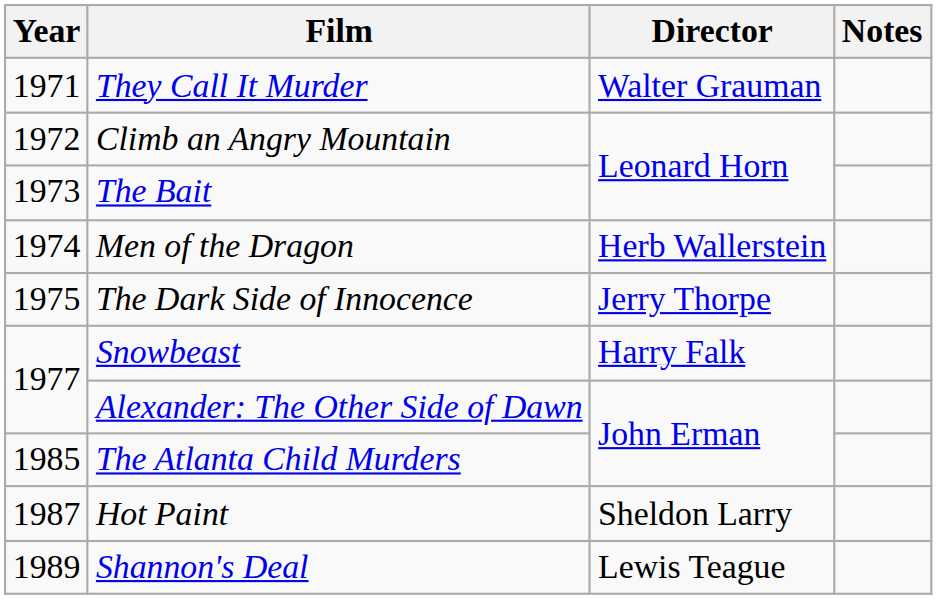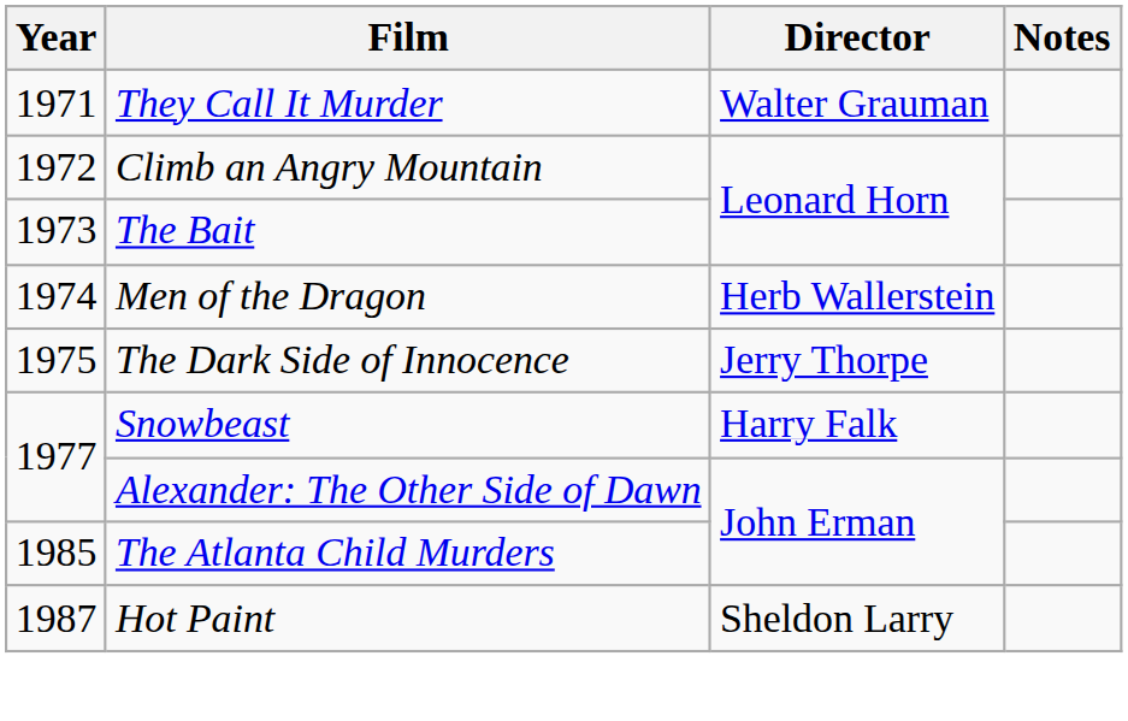- row: 1989 | Shannon's Deal | Lewis Teague
